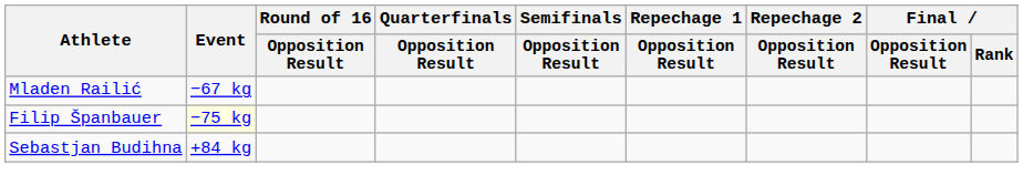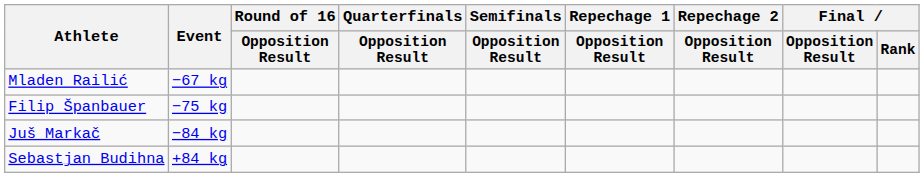Filip Španbauer | Event: lightyellow background -> no background
+ row: Juš Markač | −84 kg
